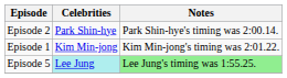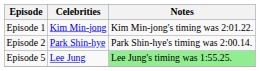rows swapped: Episode 1 <-> Episode 2
Episode 5 | Celebrities: paleturquoise background -> no background
